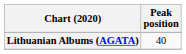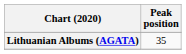Lithuanian Albums (AGATA) | Peak position: 40 -> 35
